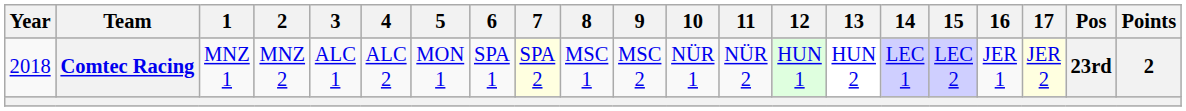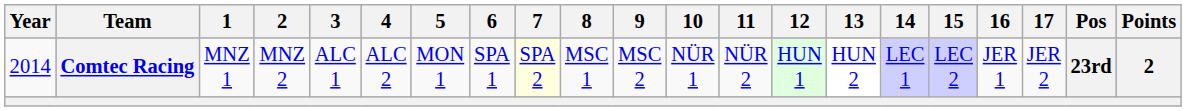Comtec Racing | Year: 2018 -> 2014
Comtec Racing | 17: lightyellow background -> no background
